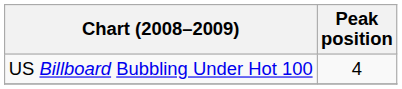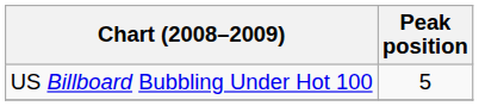US Billboard Bubbling Under Hot 100 | Peak position: 4 -> 5
